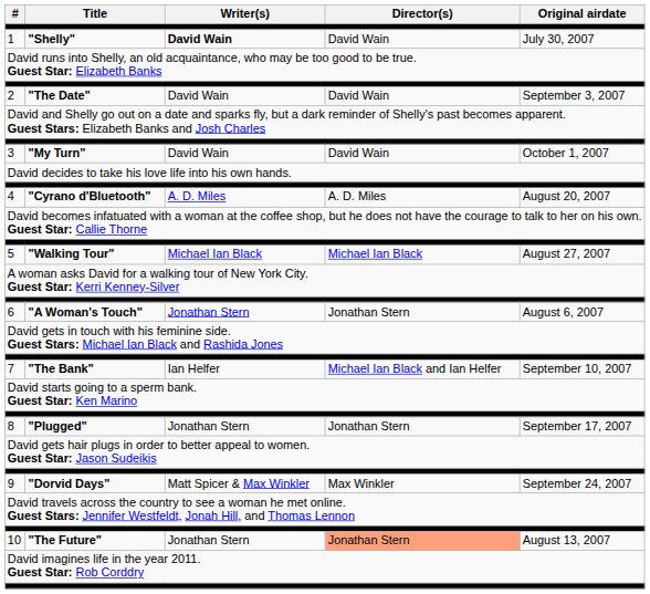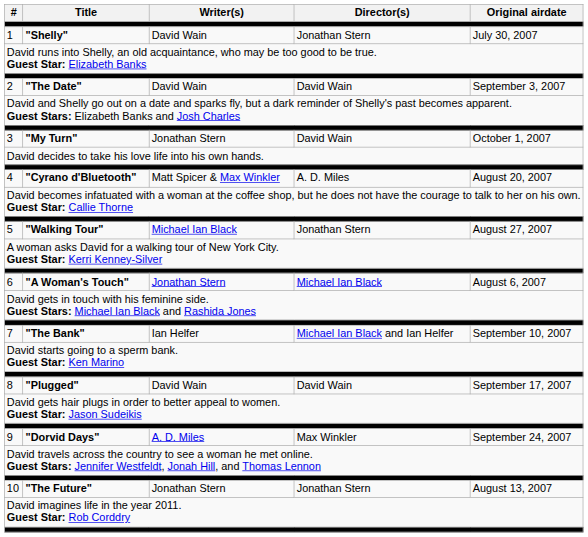1 | Writer(s): bold -> normal
1 | Director(s): David Wain -> Jonathan Stern
3 | Writer(s): David Wain -> Jonathan Stern
4 | Writer(s): A. D. Miles -> Matt Spicer & Max Winkler
5 | Director(s): Michael Ian Black -> Jonathan Stern
6 | Director(s): Jonathan Stern -> Michael Ian Black
8 | Writer(s): Jonathan Stern -> David Wain
8 | Director(s): Jonathan Stern -> David Wain
9 | Writer(s): Matt Spicer & Max Winkler -> A. D. Miles
10 | Director(s): lightsalmon background -> no background
